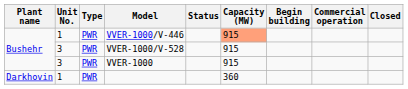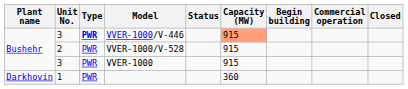VVER-1000/V-446 | Unit No.: 1 -> 3
VVER-1000/V-446 | Type: normal -> bold
VVER-1000/V-528 | Unit No.: 3 -> 2
